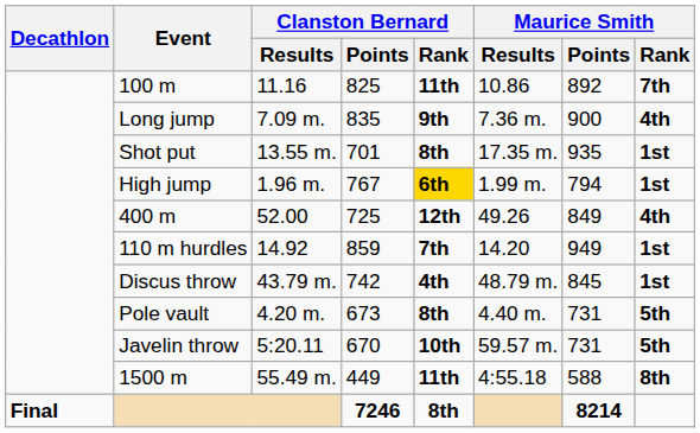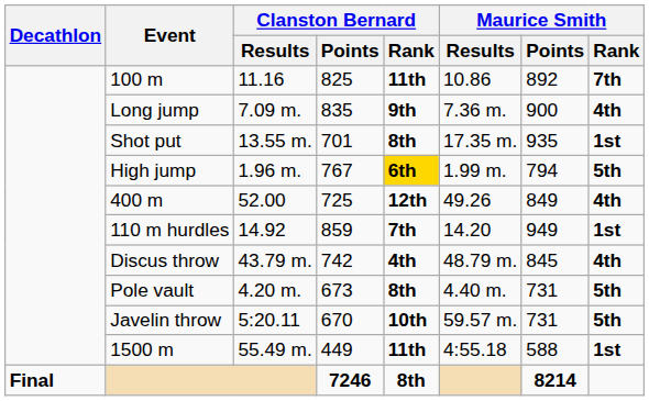High jump | Maurice Smith / Rank: 1st -> 5th
Discus throw | Maurice Smith / Rank: 1st -> 4th
1500 m | Maurice Smith / Rank: 8th -> 1st
